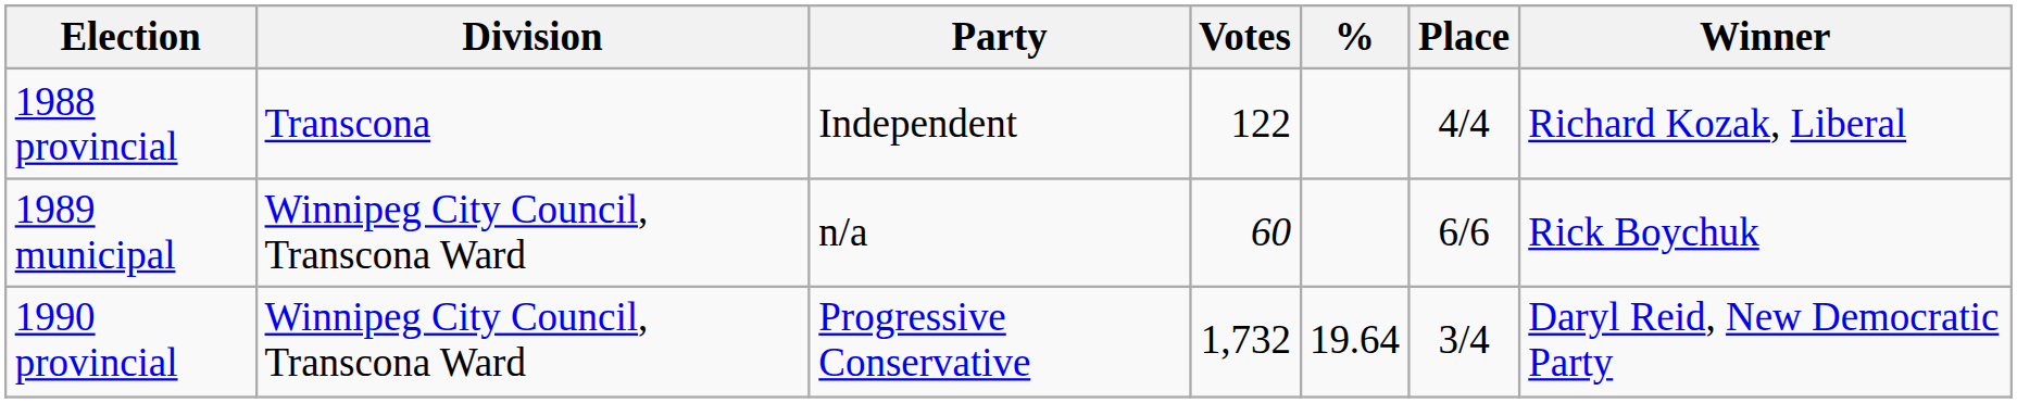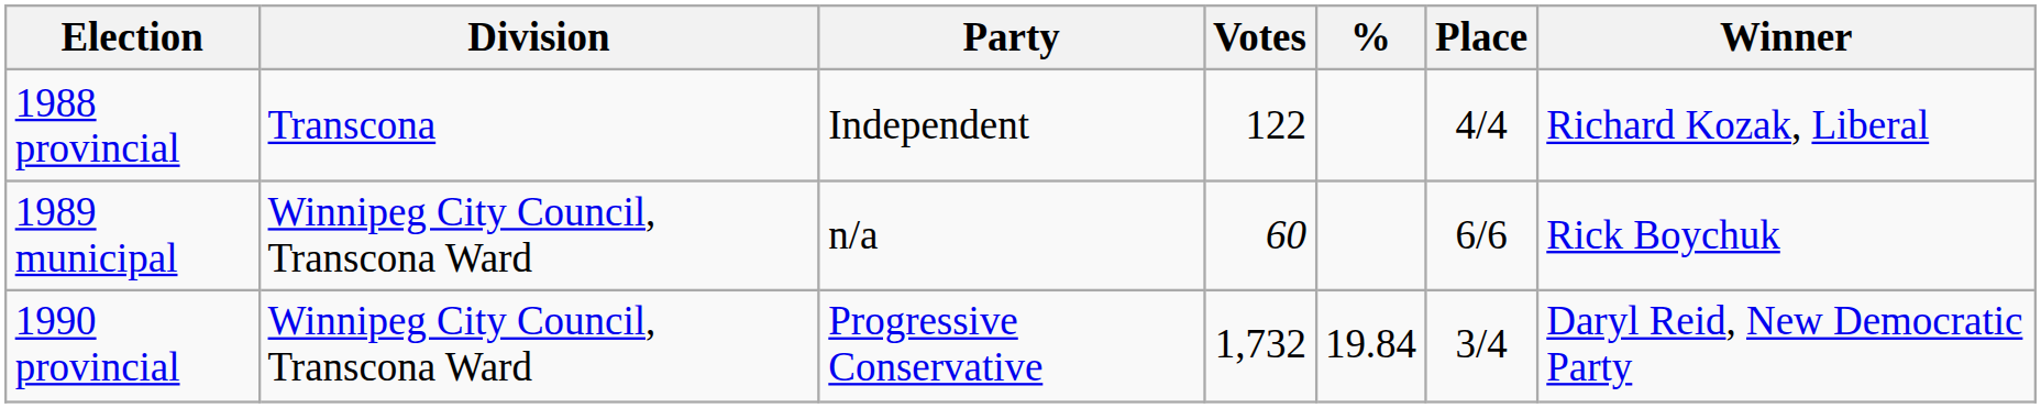1990 provincial | %: 19.64 -> 19.84
